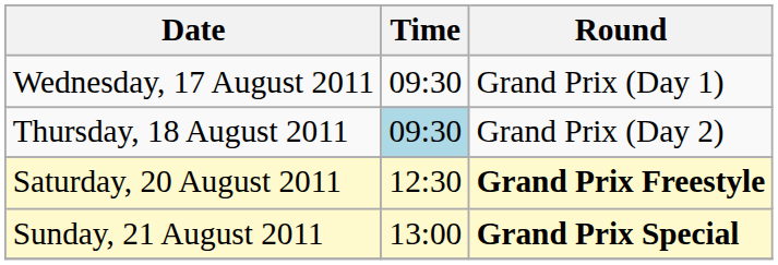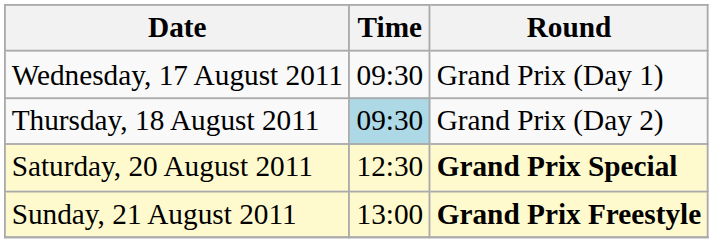Saturday, 20 August 2011 | Round: Grand Prix Freestyle -> Grand Prix Special
Sunday, 21 August 2011 | Round: Grand Prix Special -> Grand Prix Freestyle
